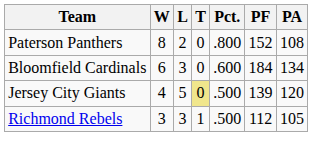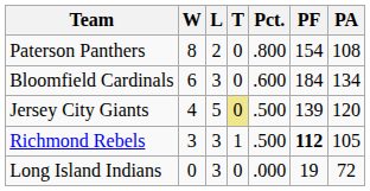Paterson Panthers | PF: 152 -> 154
Richmond Rebels | PF: normal -> bold
+ row: Long Island Indians | 0 | 3 | 0 | .000 | 19 | 72
